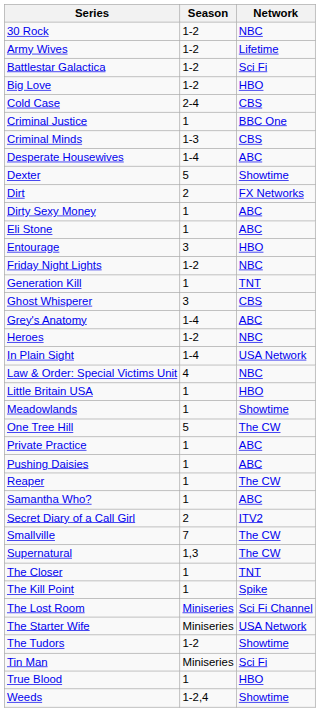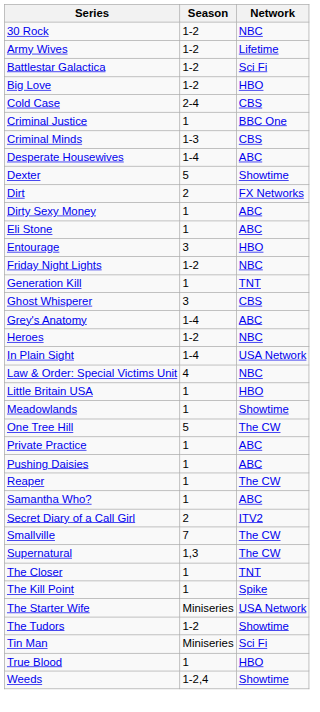- row: The Lost Room | Miniseries | Sci Fi Channel
